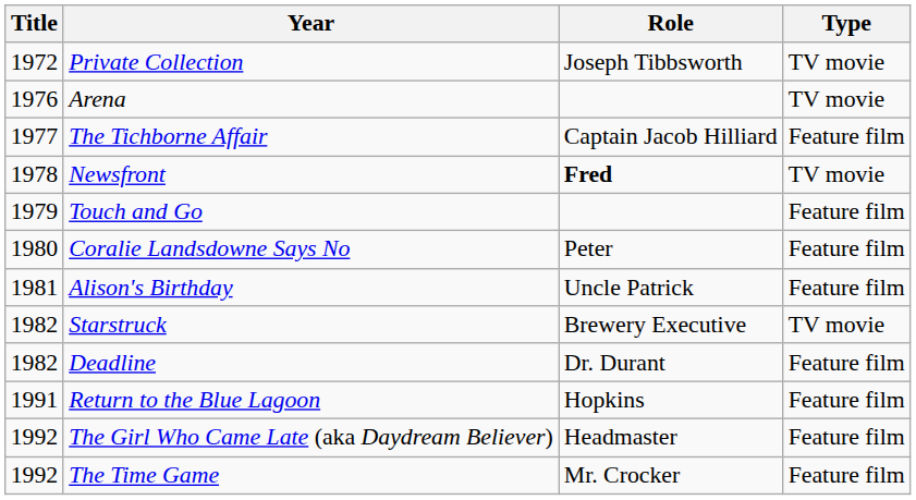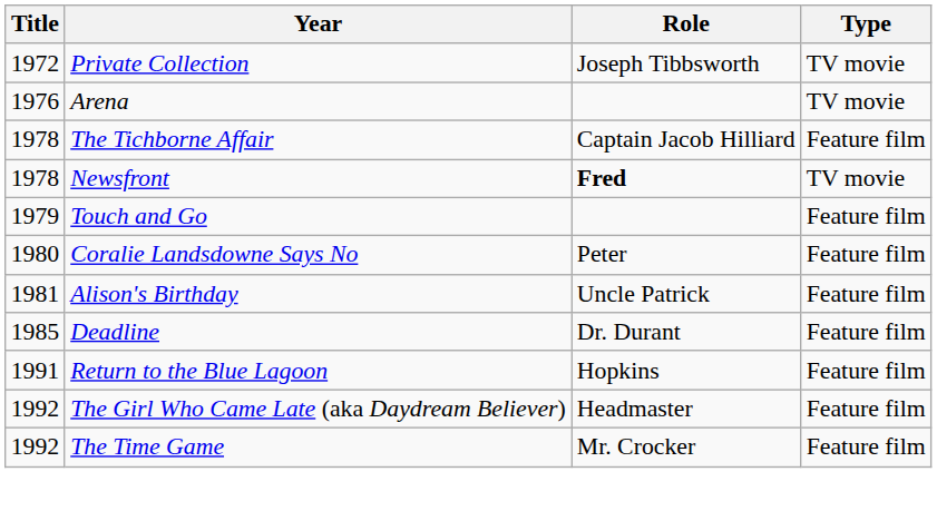The Tichborne Affair | Title: 1977 -> 1978
- row: 1982 | Starstruck | Brewery Executive | TV movie
Deadline | Title: 1982 -> 1985
